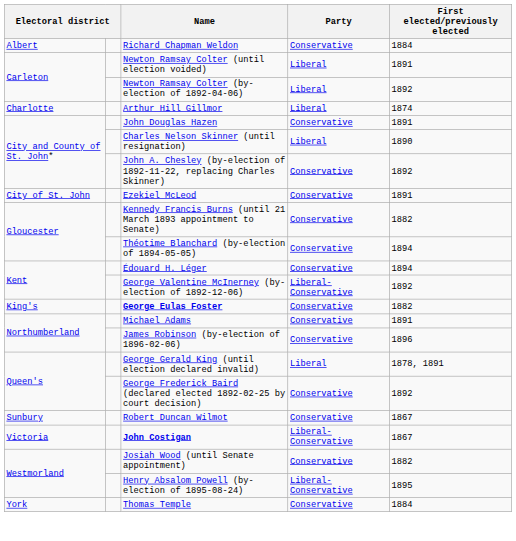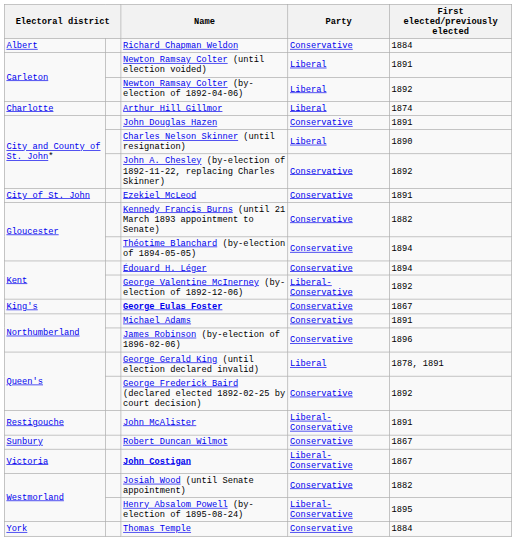George Eulas Foster | First elected/previously elected: 1882 -> 1867
+ row: Restigouche | John McAlister | Liberal-Conservative | 1891
